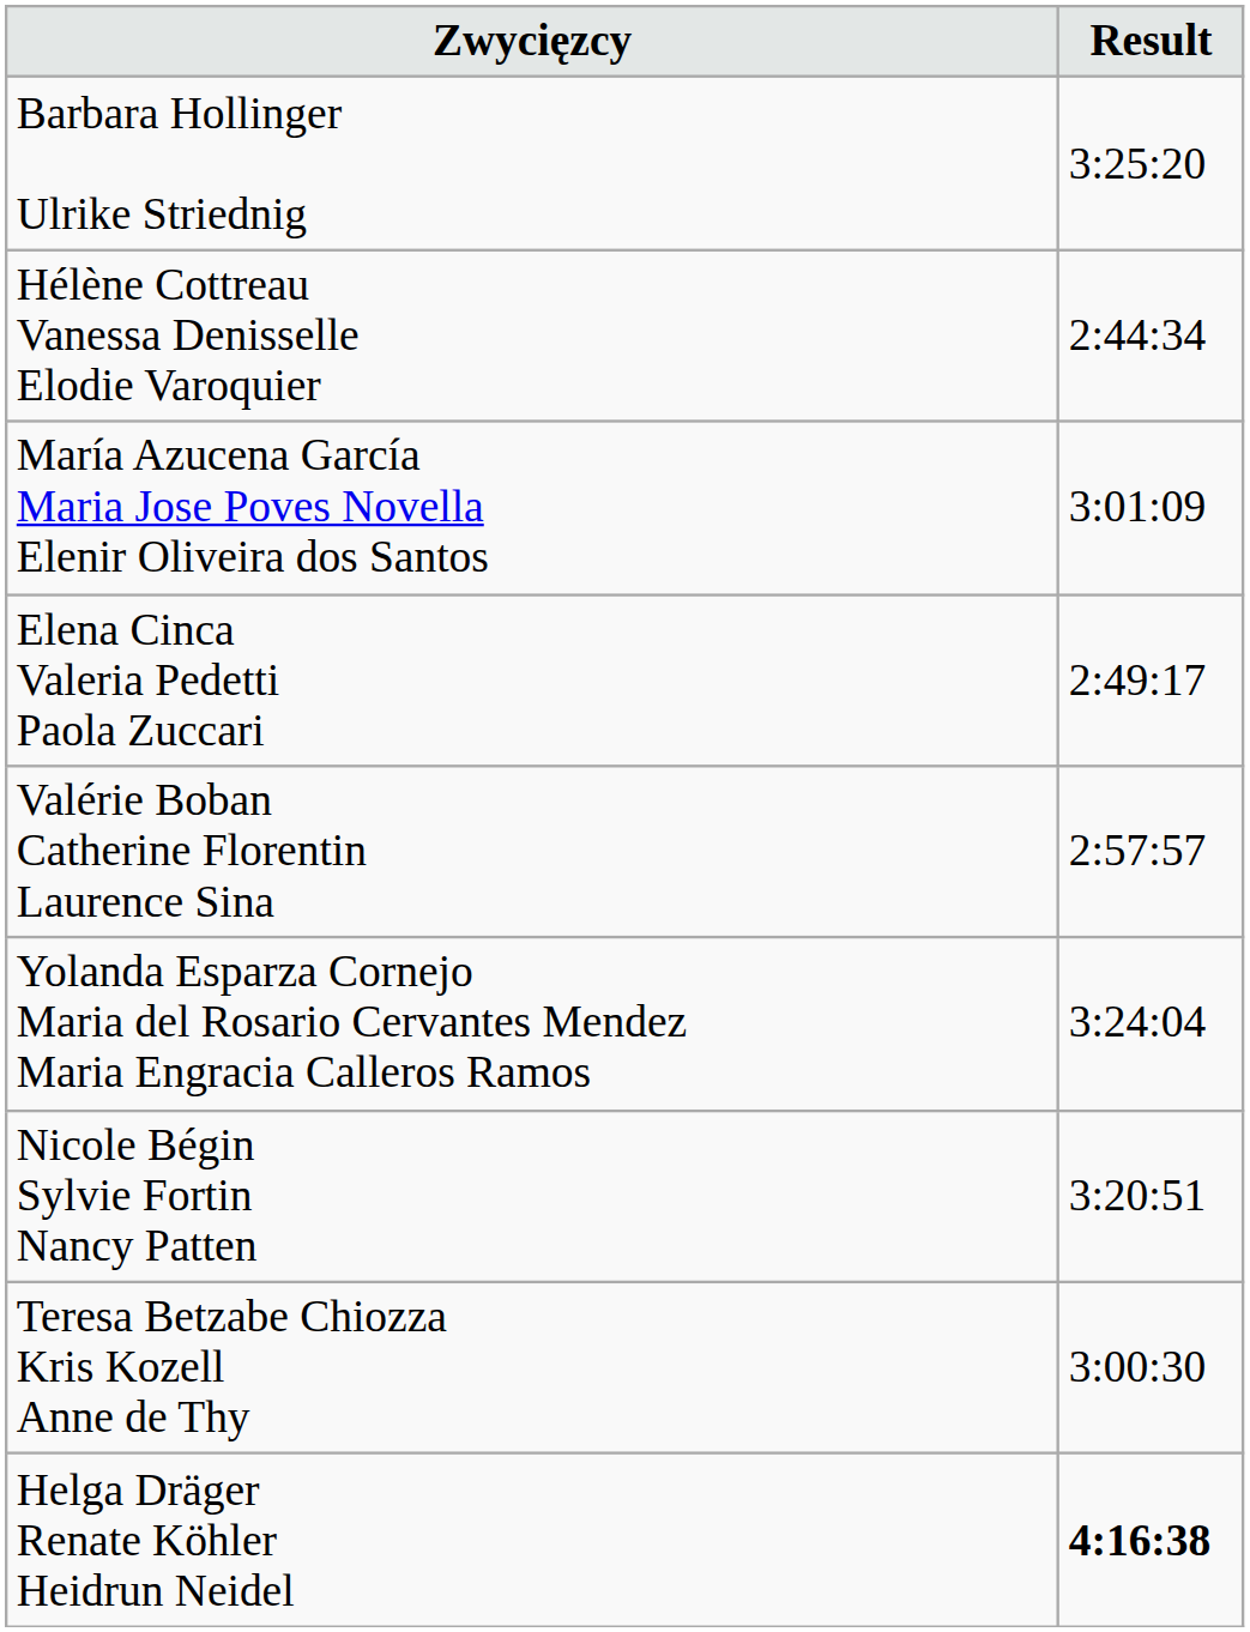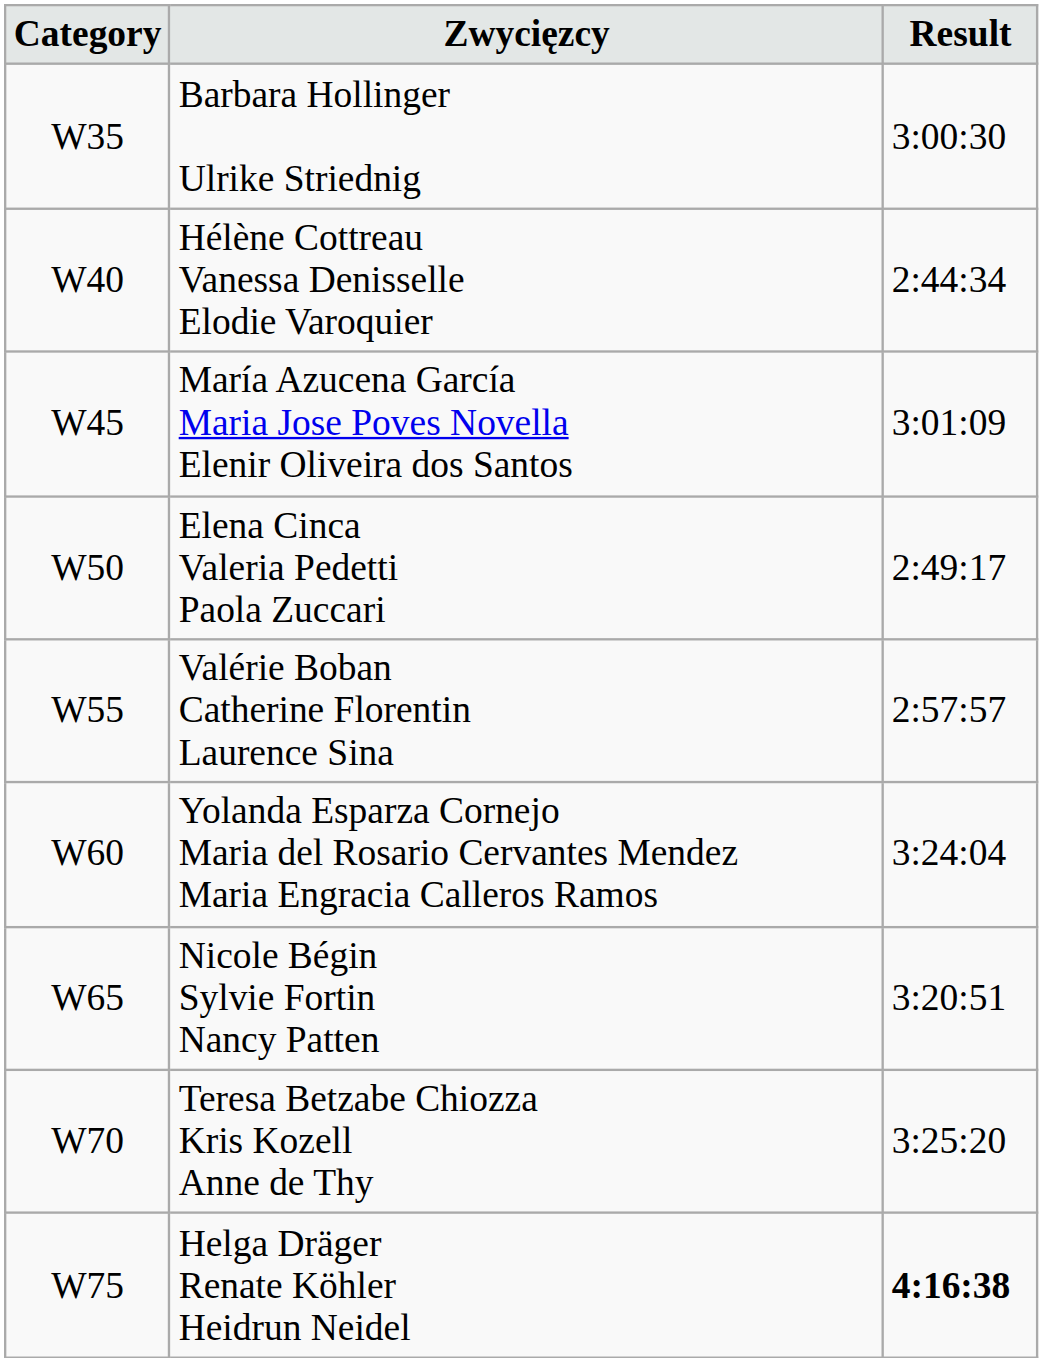+ column: Category | W35 | W40 | W45 | W50 | W55 | W60 | W65 | W70 | W75
Barbara Hollinger Ulrike Striednig | Result: 3:25:20 -> 3:00:30
Teresa Betzabe Chiozza Kris Kozell Anne de Thy | Result: 3:00:30 -> 3:25:20
